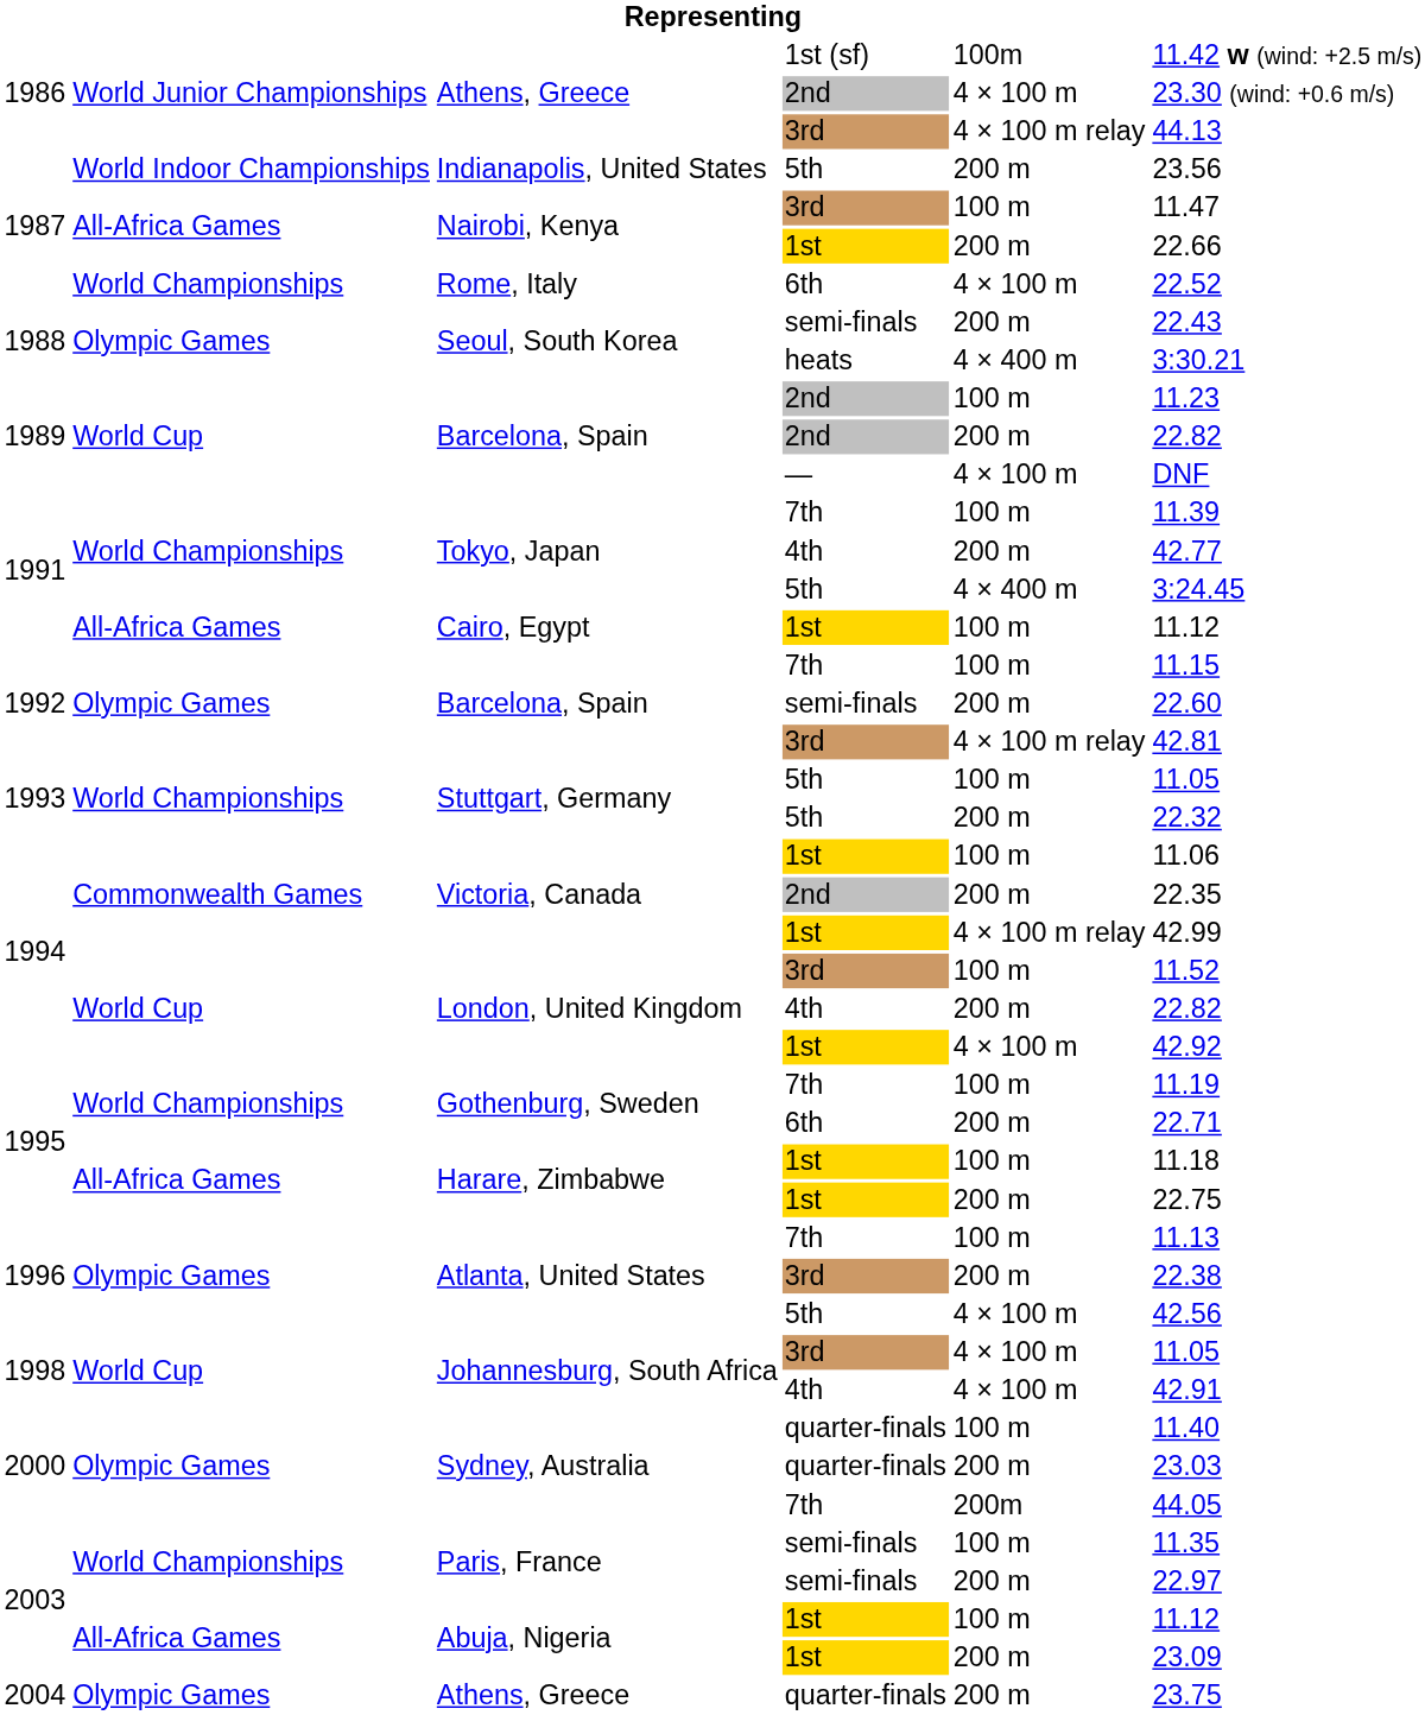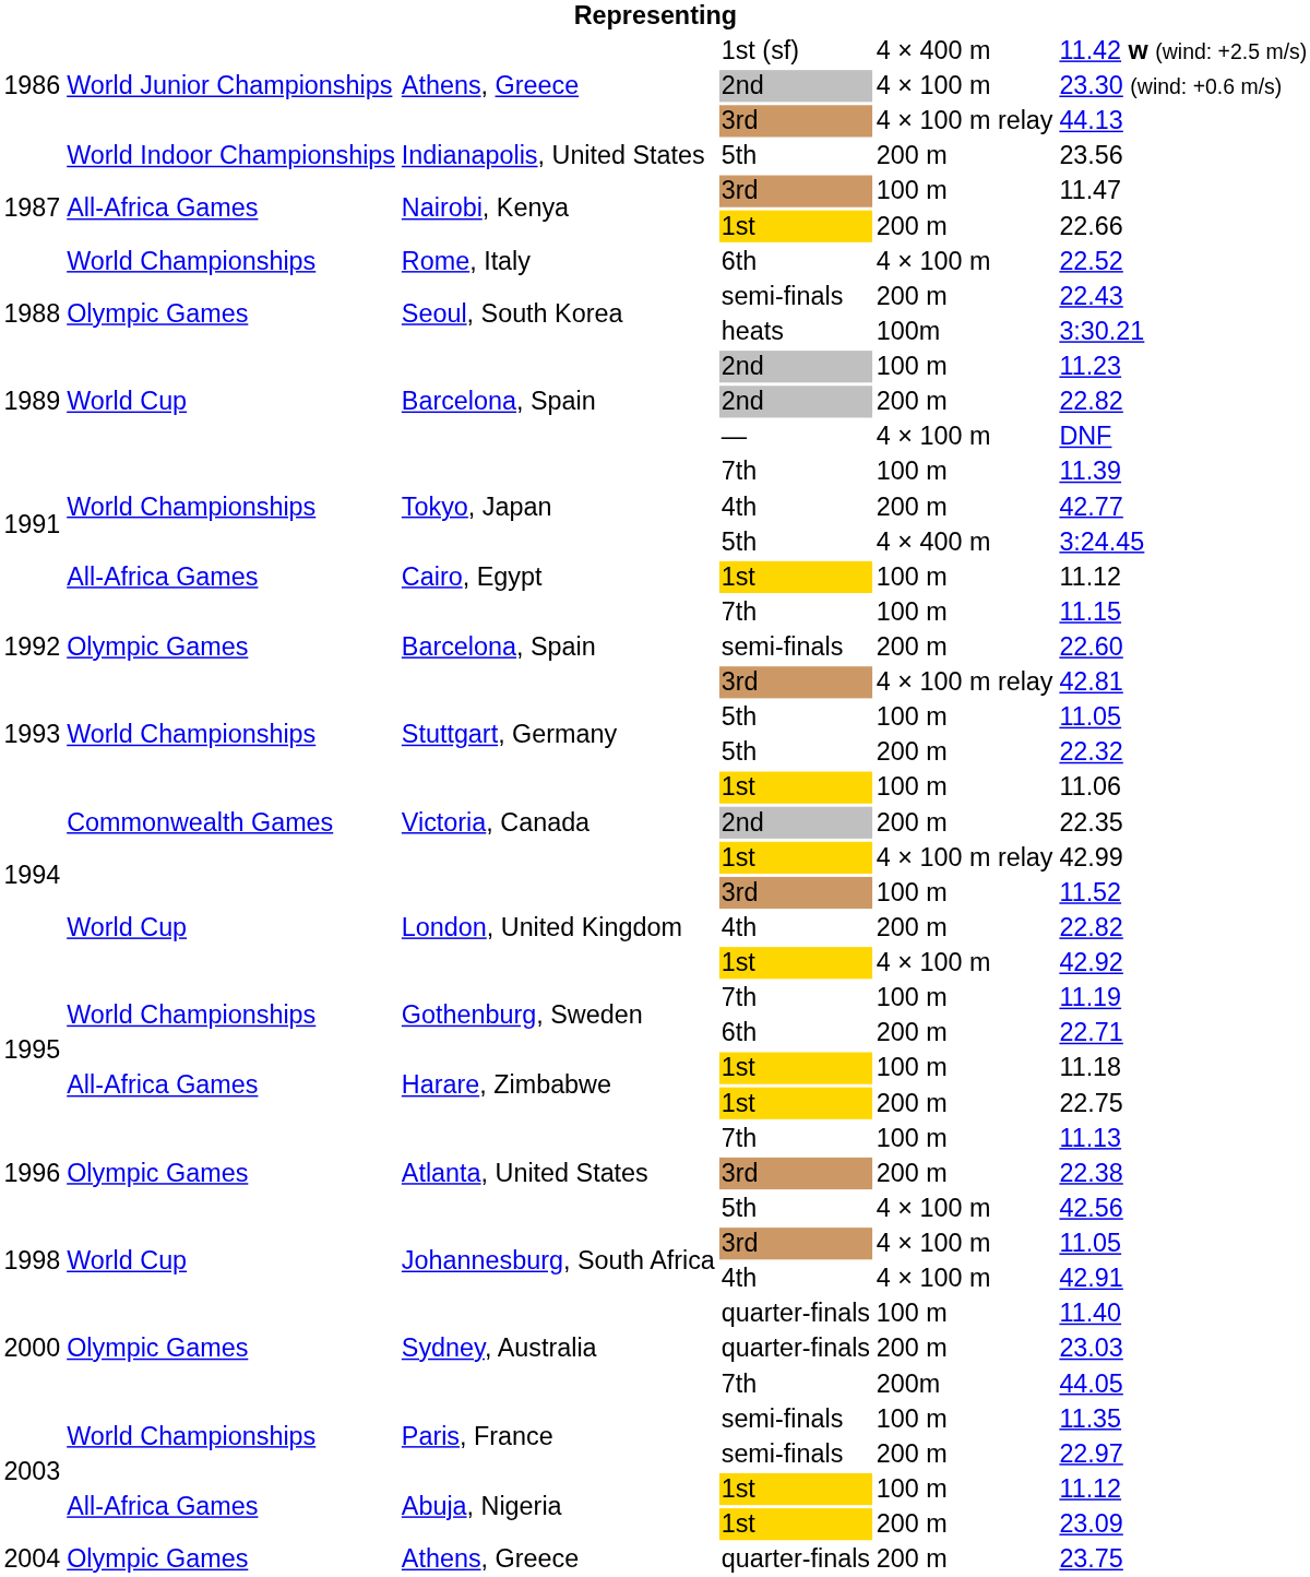Athens, Greece / 1st (sf) | column 5: 100m -> 4 × 400 m
Seoul, South Korea / heats | column 5: 4 × 400 m -> 100m
